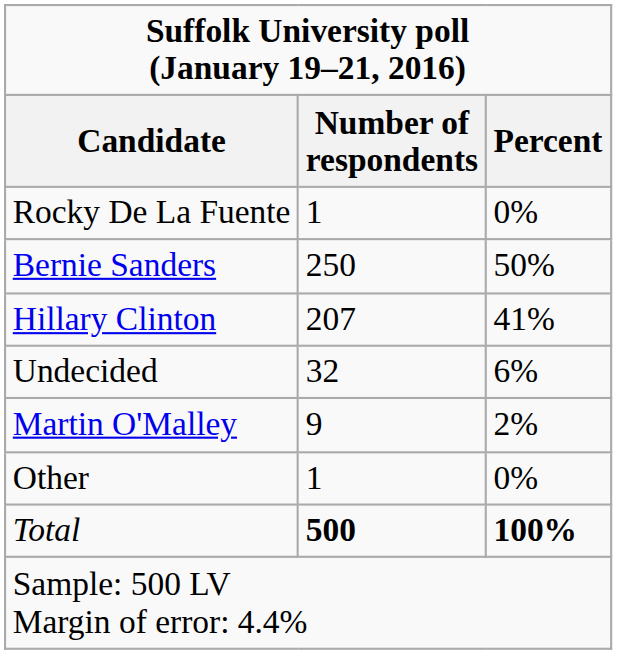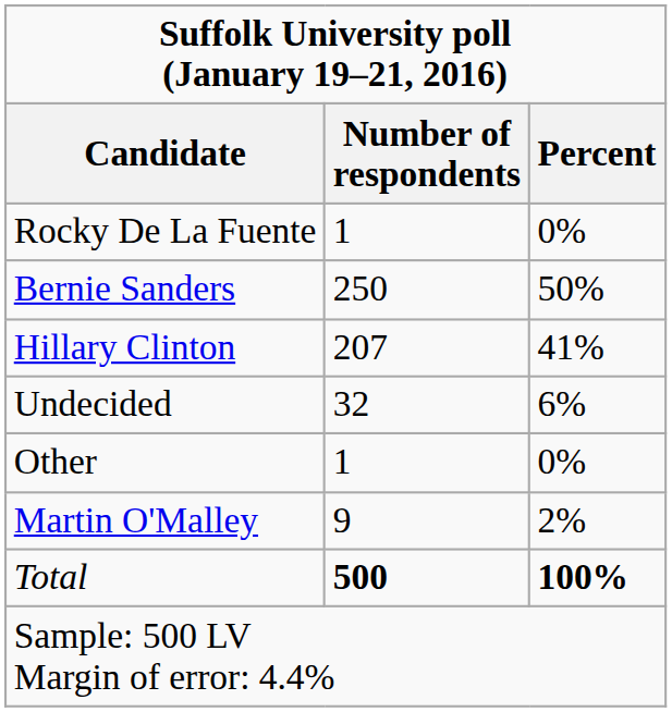rows swapped: Martin O'Malley <-> Other
